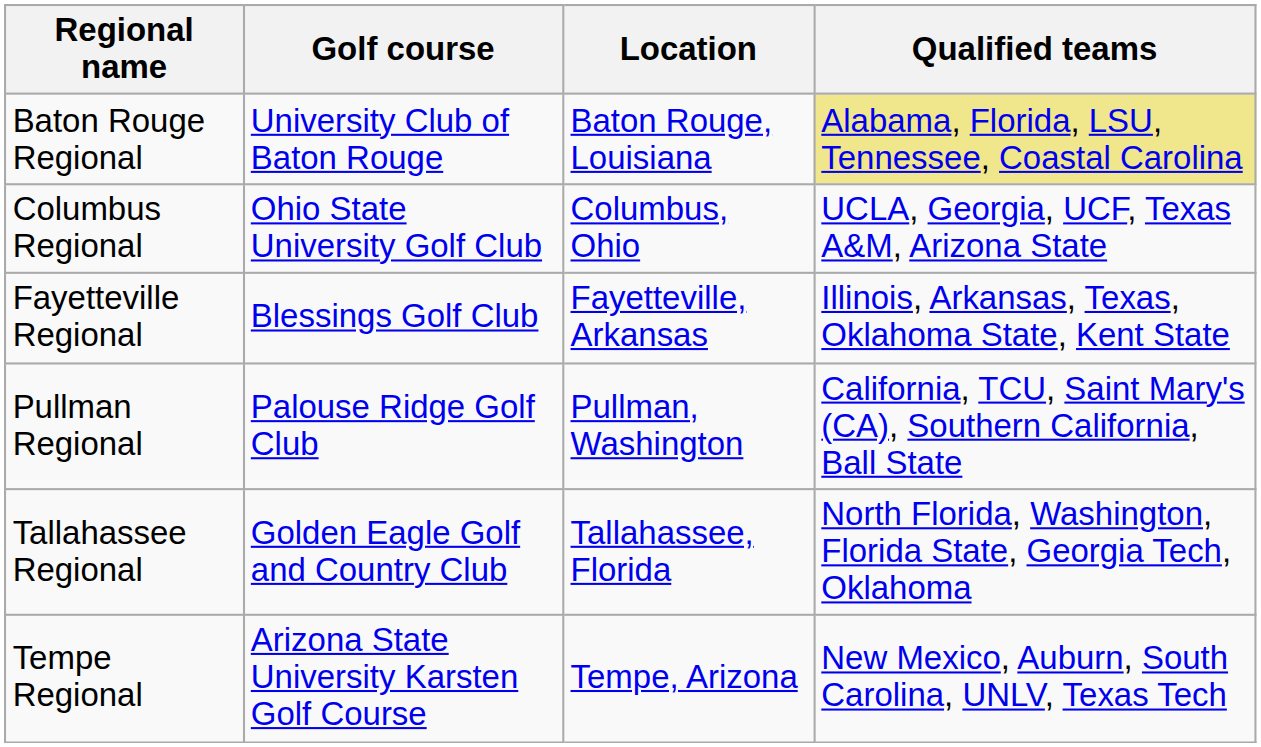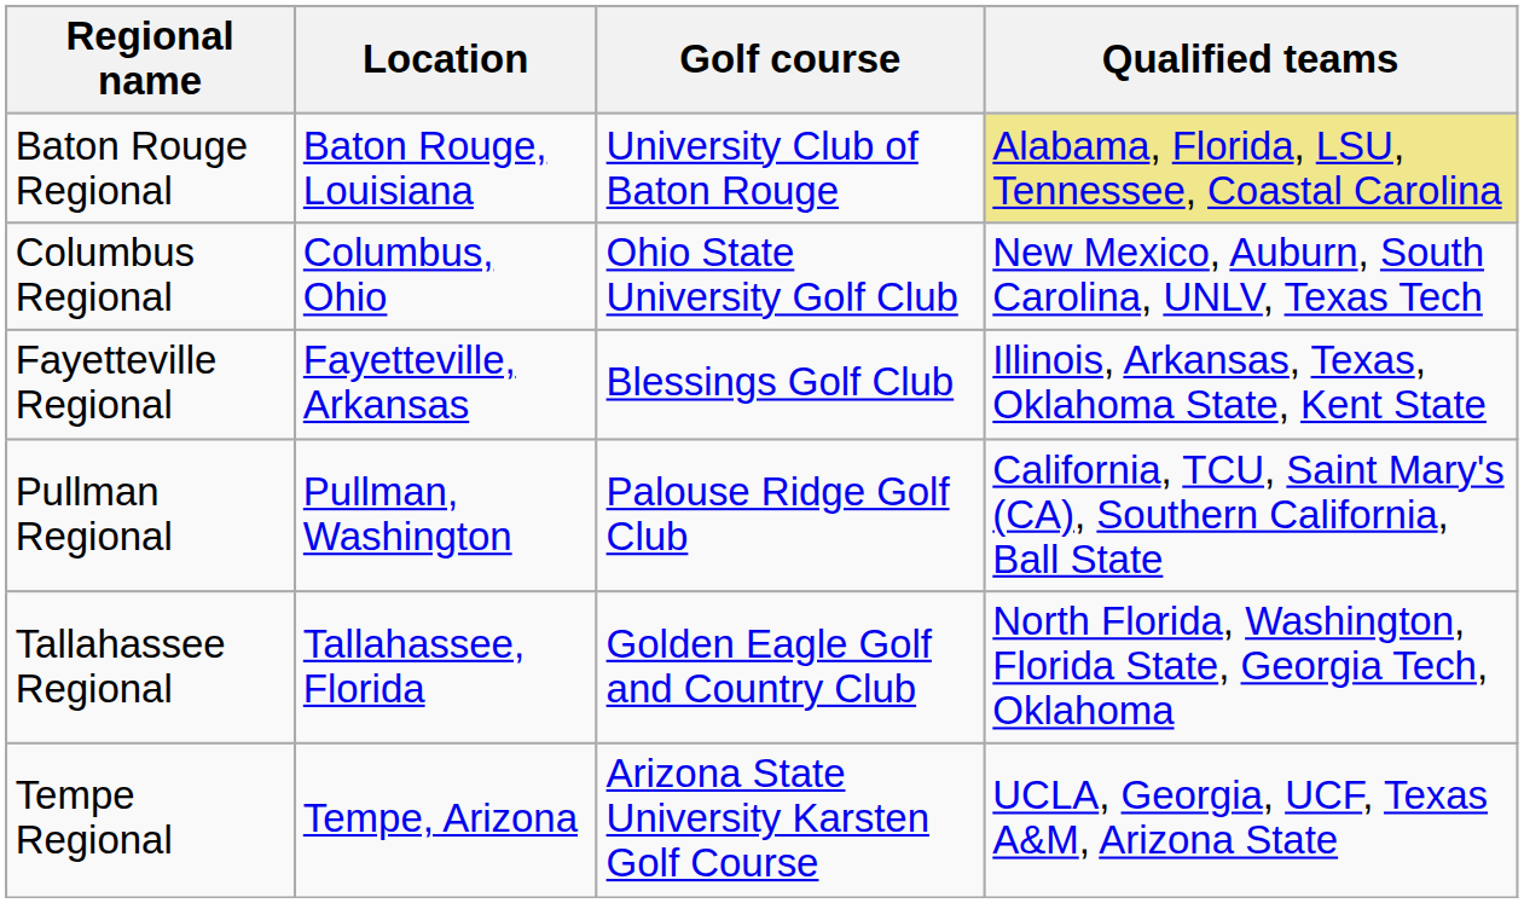columns swapped: Golf course <-> Location
Columbus Regional | Qualified teams: UCLA, Georgia, UCF, Texas A&M, Arizona State -> New Mexico, Auburn, South Carolina, UNLV, Texas Tech
Tempe Regional | Qualified teams: New Mexico, Auburn, South Carolina, UNLV, Texas Tech -> UCLA, Georgia, UCF, Texas A&M, Arizona State
